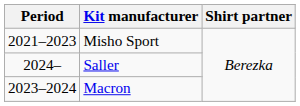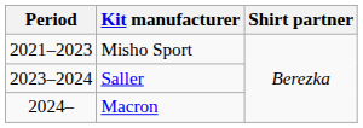Saller | Period: 2024– -> 2023–2024
Macron | Period: 2023–2024 -> 2024–
